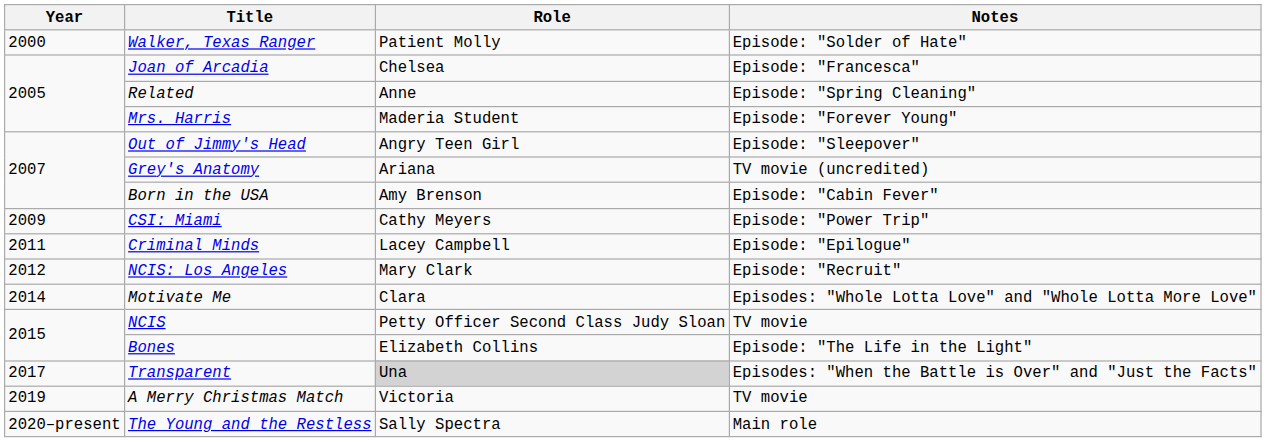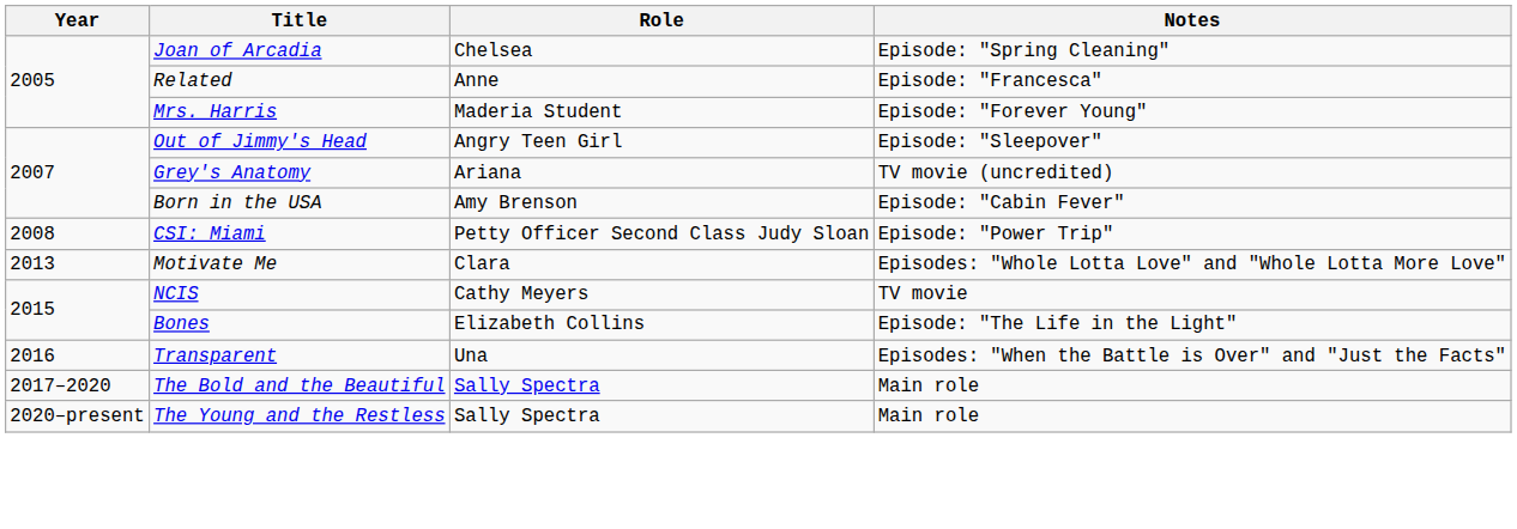- row: 2000 | Walker, Texas Ranger | Patient Molly | Episode: "Solder of Hate"
Joan of Arcadia | Notes: Episode: "Francesca" -> Episode: "Spring Cleaning"
Related | Notes: Episode: "Spring Cleaning" -> Episode: "Francesca"
CSI: Miami | Year: 2009 -> 2008
CSI: Miami | Role: Cathy Meyers -> Petty Officer Second Class Judy Sloan
- row: 2011 | Criminal Minds | Lacey Campbell | Episode: "Epilogue"
- row: 2012 | NCIS: Los Angeles | Mary Clark | Episode: "Recruit"
Motivate Me | Year: 2014 -> 2013
NCIS | Role: Petty Officer Second Class Judy Sloan -> Cathy Meyers
Transparent | Year: 2017 -> 2016
Transparent | Role: lightgrey background -> no background
+ row: 2017–2020 | The Bold and the Beautiful | Sally Spectra | Main role
- row: 2019 | A Merry Christmas Match | Victoria | TV movie
